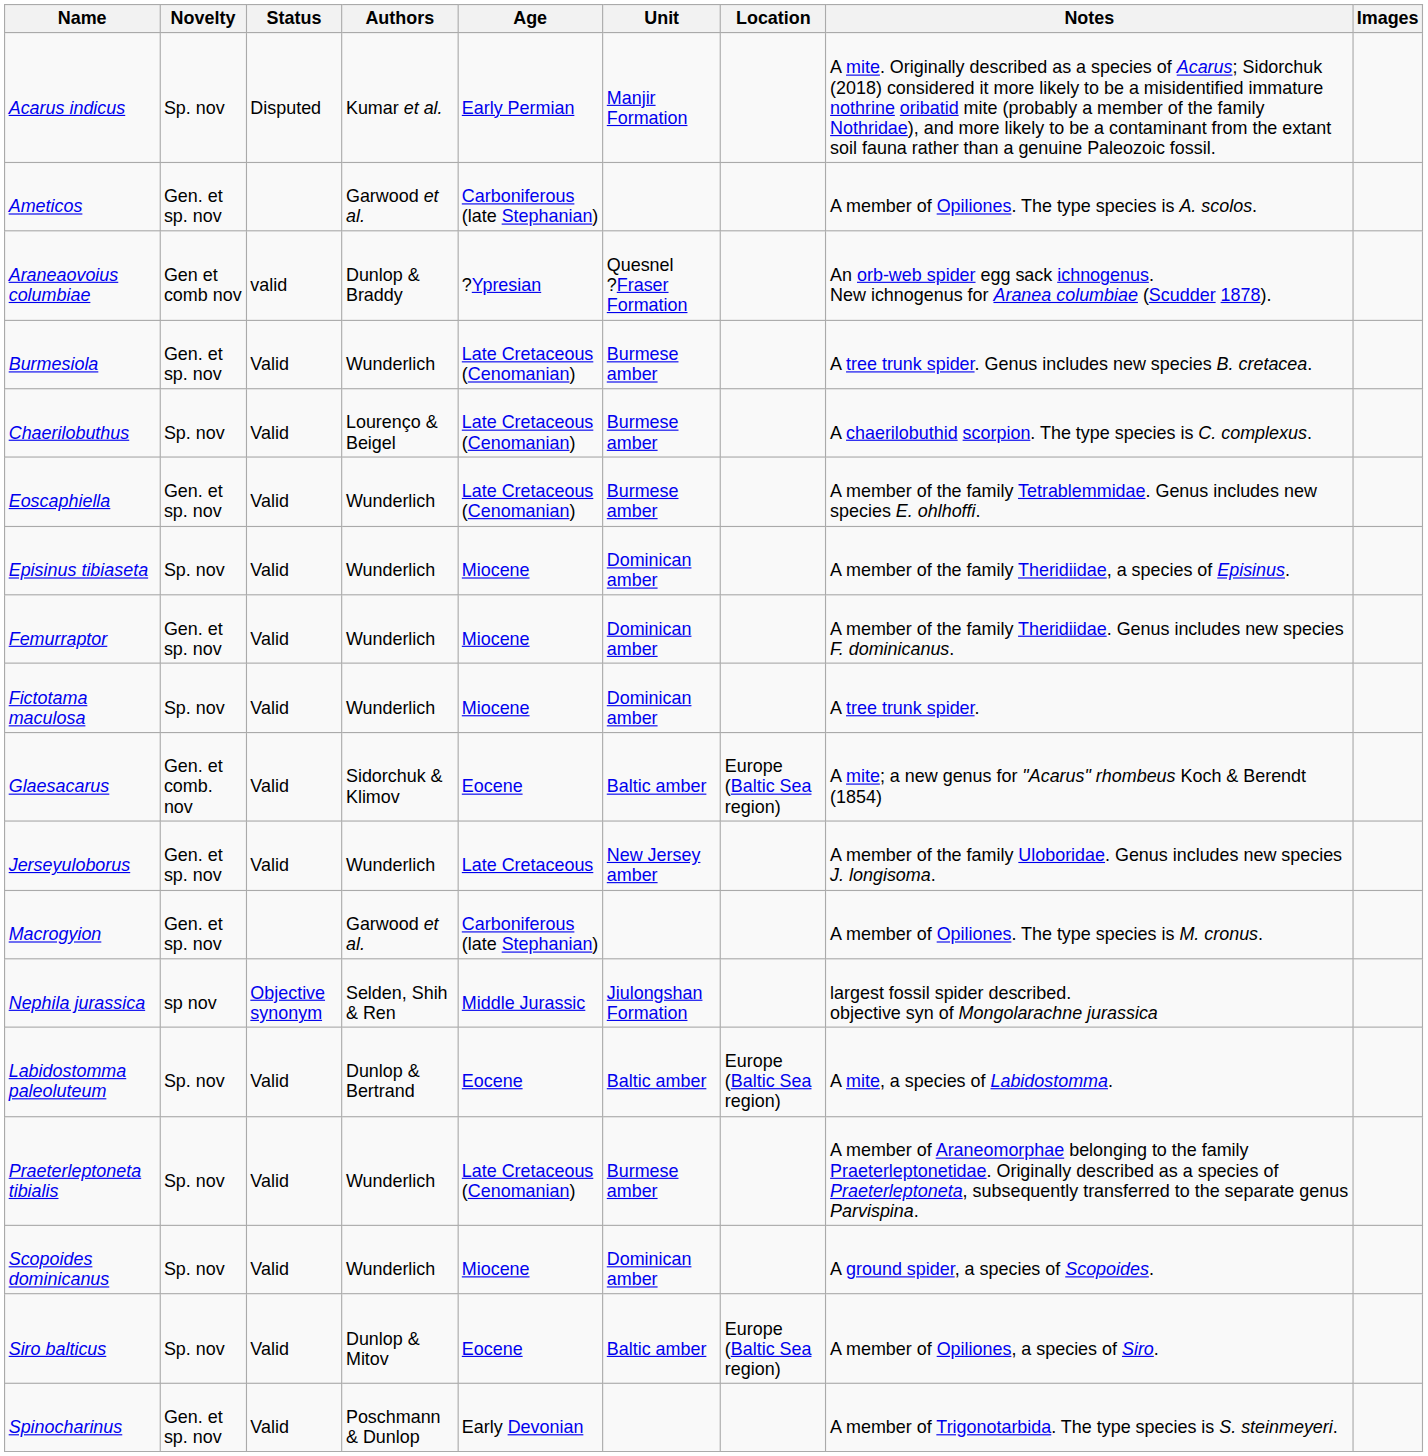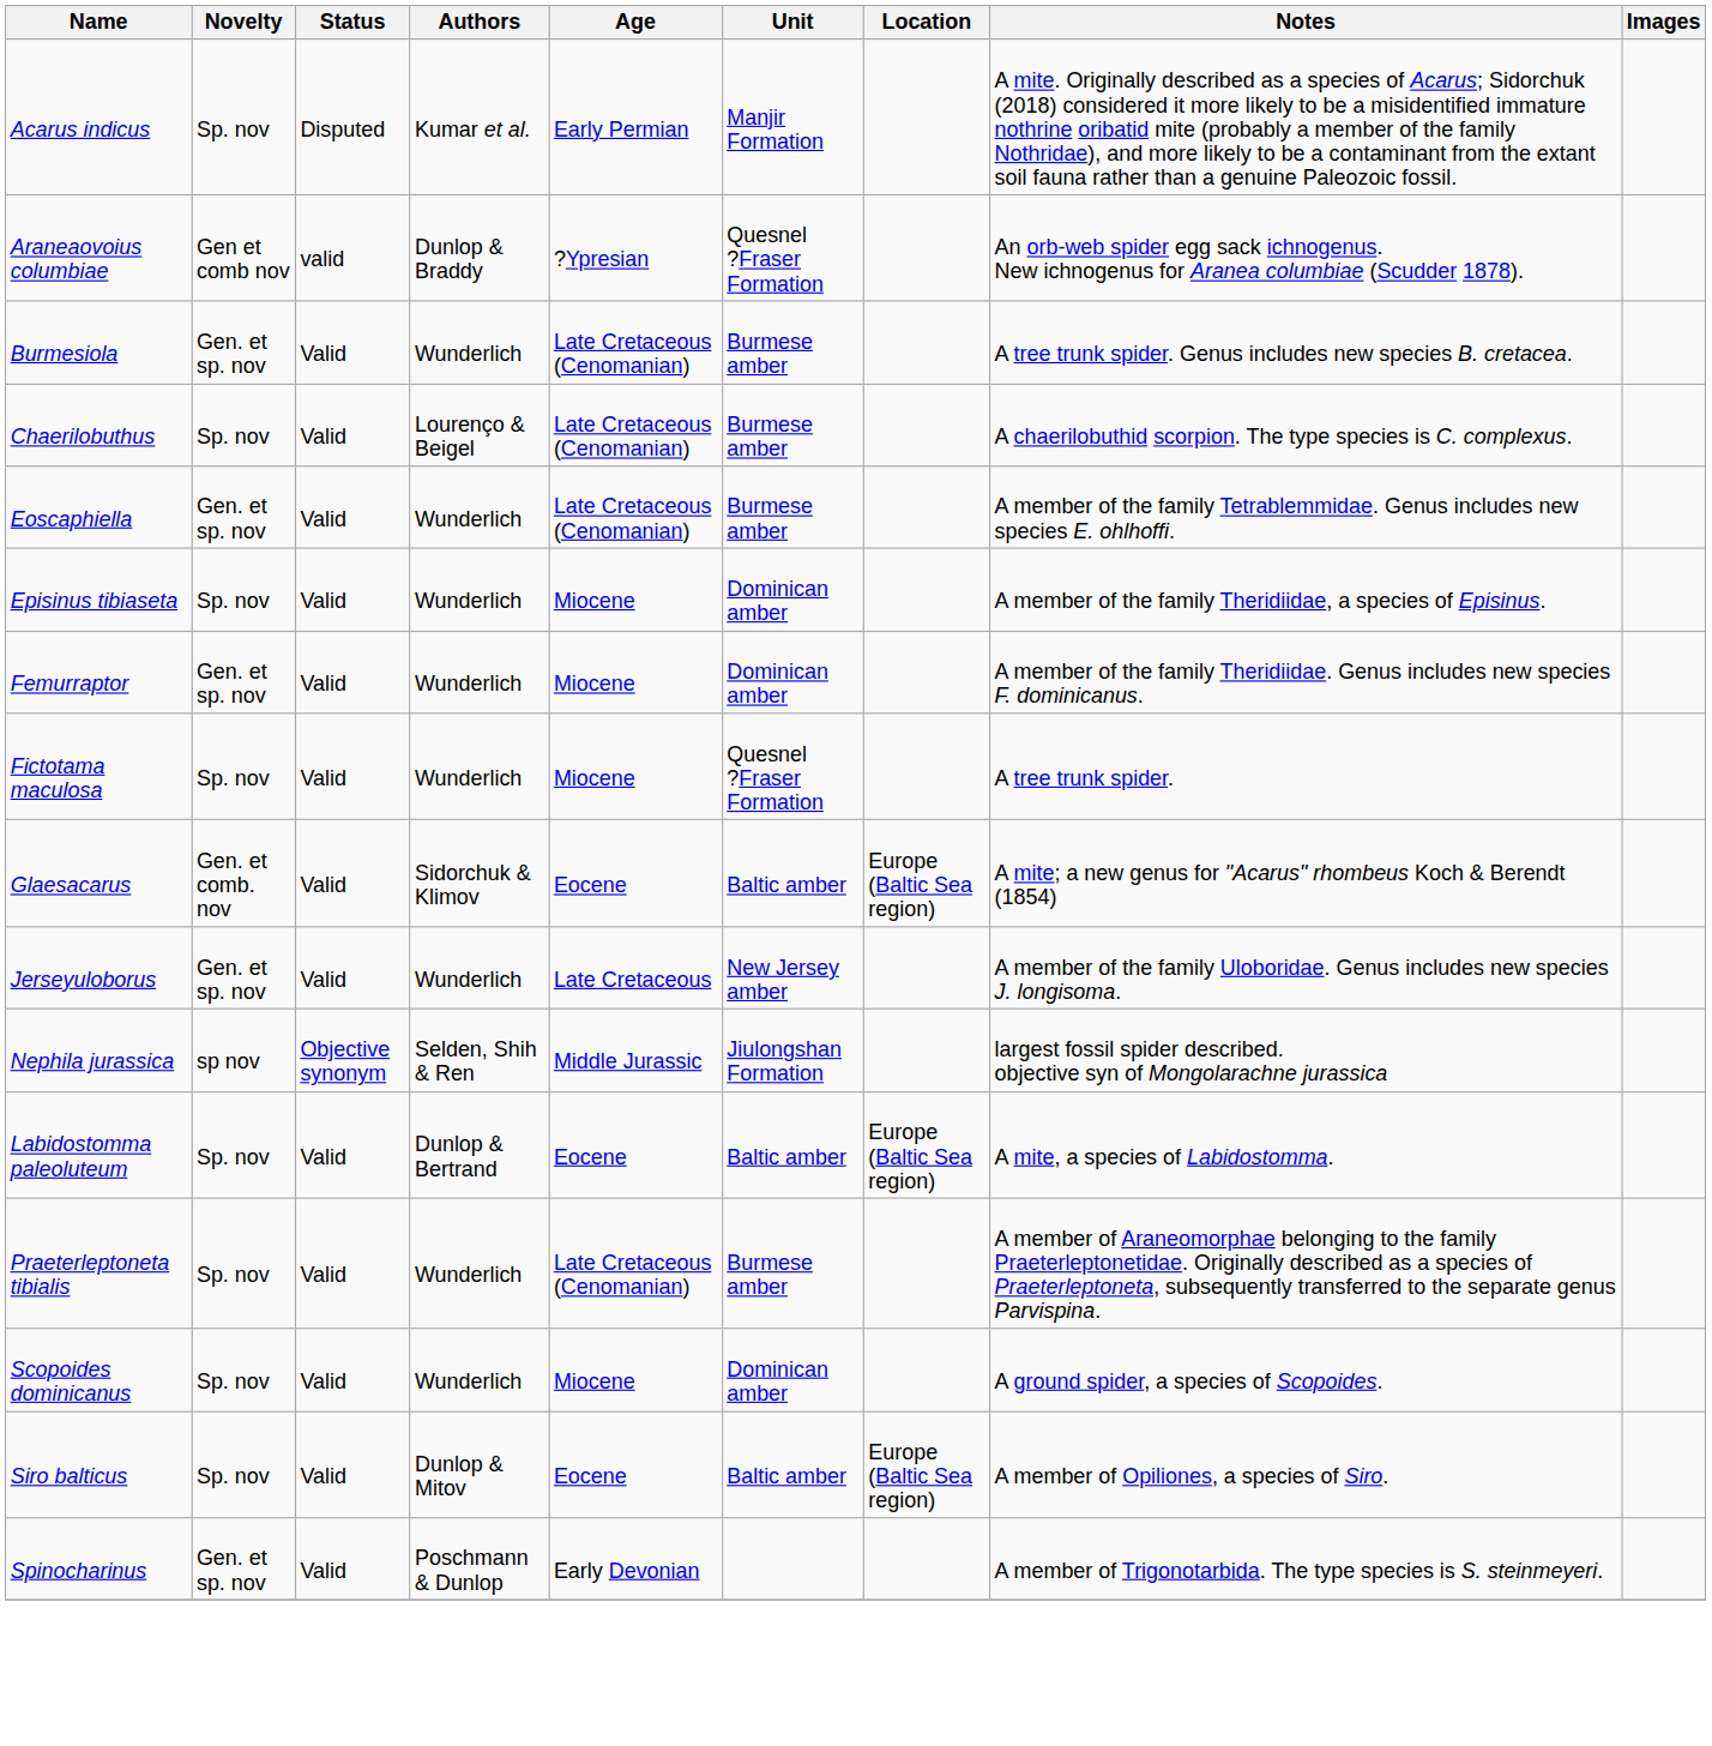- row: Ameticos | Gen. et sp. nov | Garwood et al. | Carboniferous (late Stephanian) | A member of Opiliones. The type species is A. scolos.
Fictotama maculosa | Unit: Dominican amber -> Quesnel ?Fraser Formation
- row: Macrogyion | Gen. et sp. nov | Garwood et al. | Carboniferous (late Stephanian) | A member of Opiliones. The type species is M. cronus.
